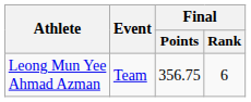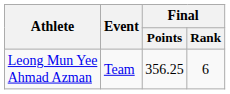Leong Mun Yee Ahmad Azman | Final / Points: 356.75 -> 356.25
